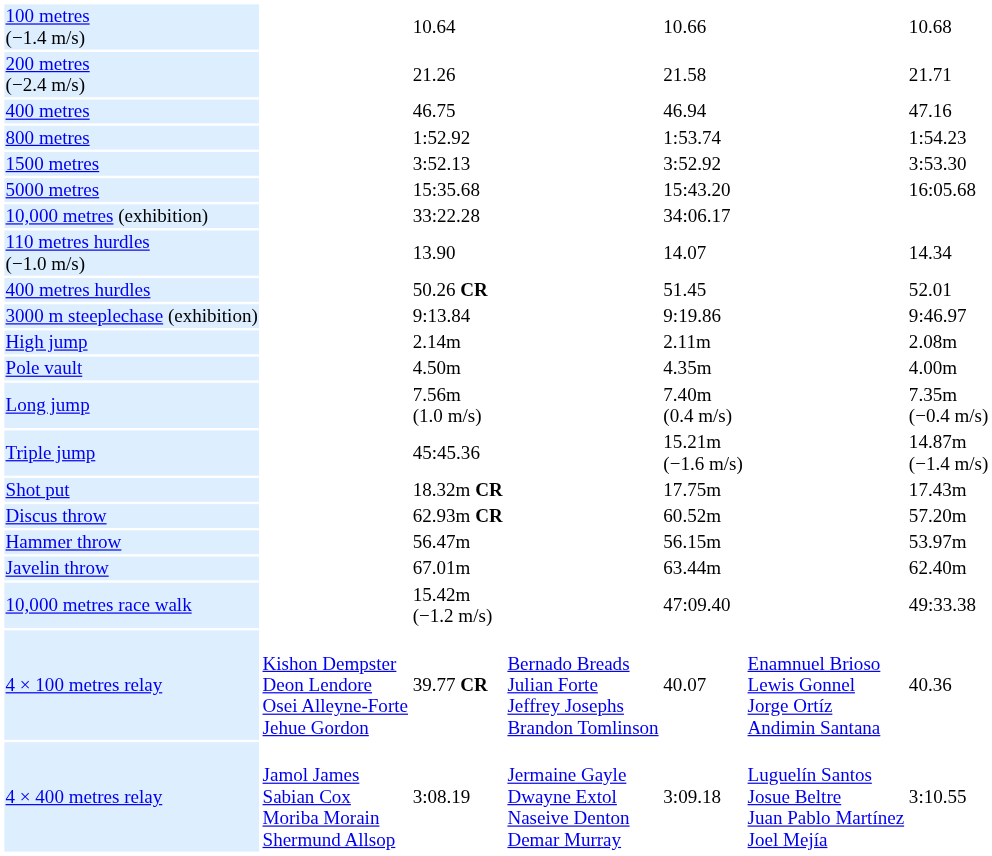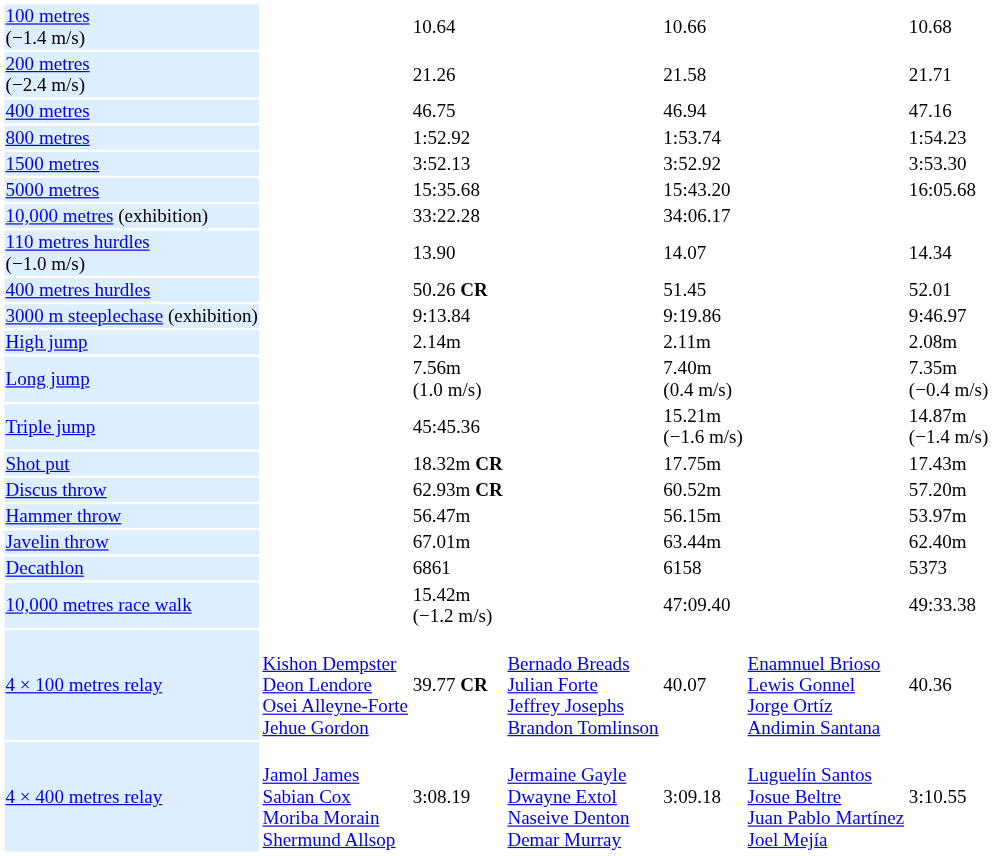- row: Pole vault | 4.50m | 4.35m | 4.00m
+ row: Decathlon | 6861 | 6158 | 5373
